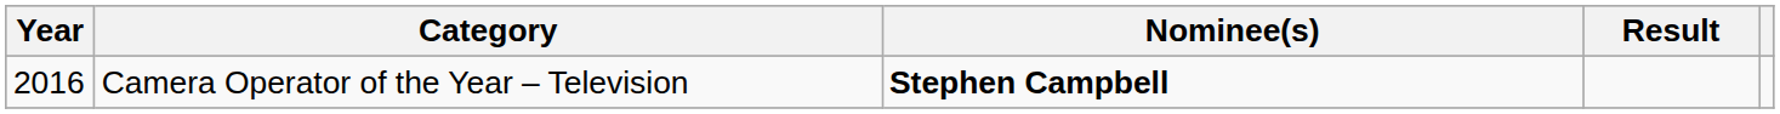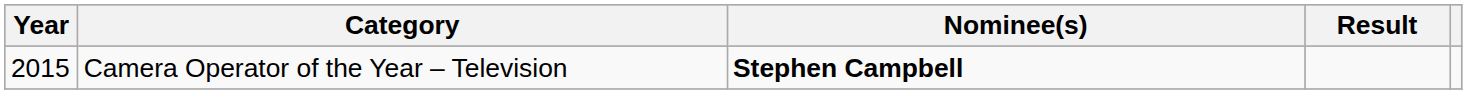Camera Operator of the Year – Television | Year: 2016 -> 2015
